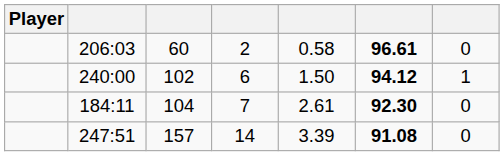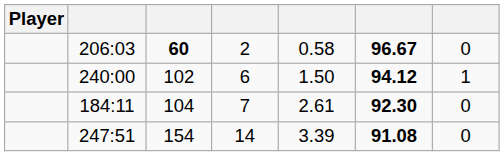206:03 | column 3: normal -> bold
206:03 | column 6: 96.61 -> 96.67
247:51 | column 3: 157 -> 154
